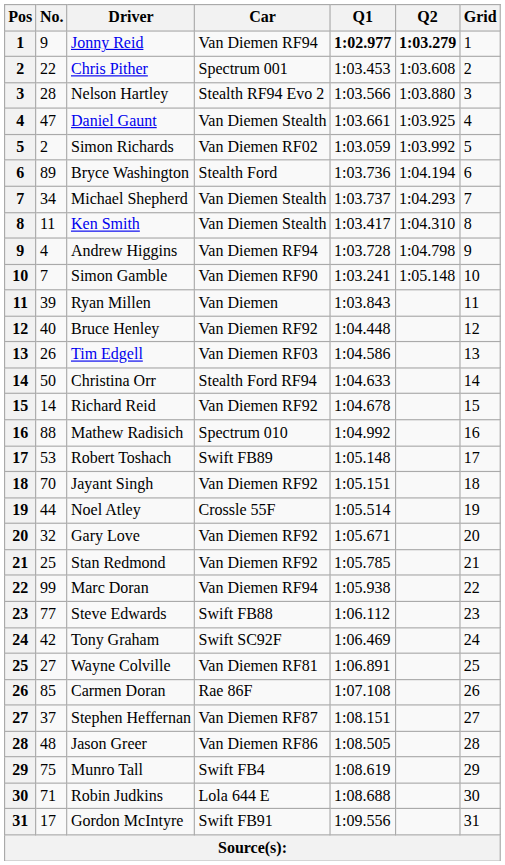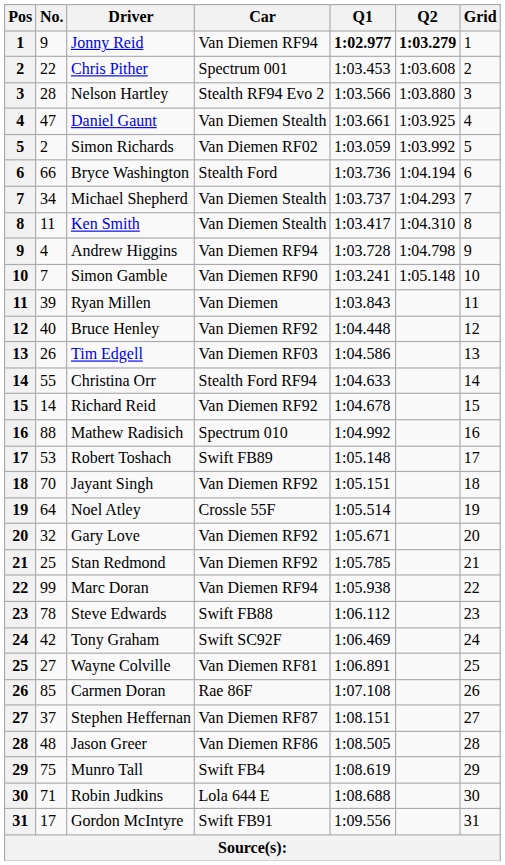Bryce Washington | No.: 89 -> 66
Christina Orr | No.: 50 -> 55
Noel Atley | No.: 44 -> 64
Steve Edwards | No.: 77 -> 78
